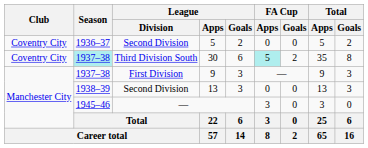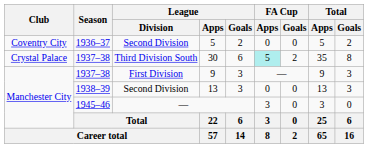30 | Club: Coventry City -> Crystal Palace
30 | Season: paleturquoise background -> no background
